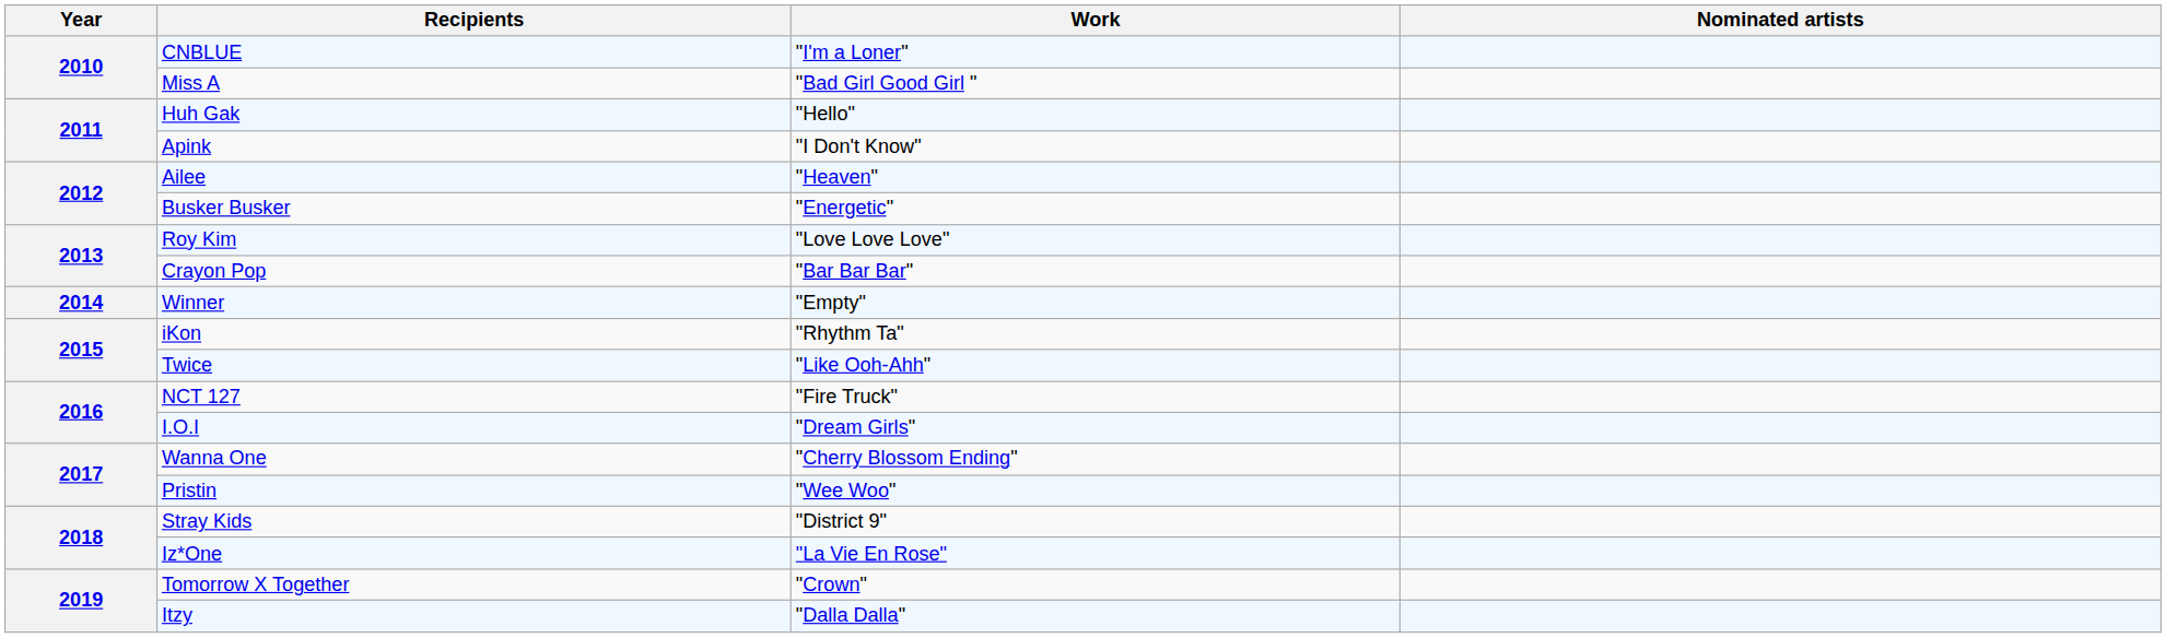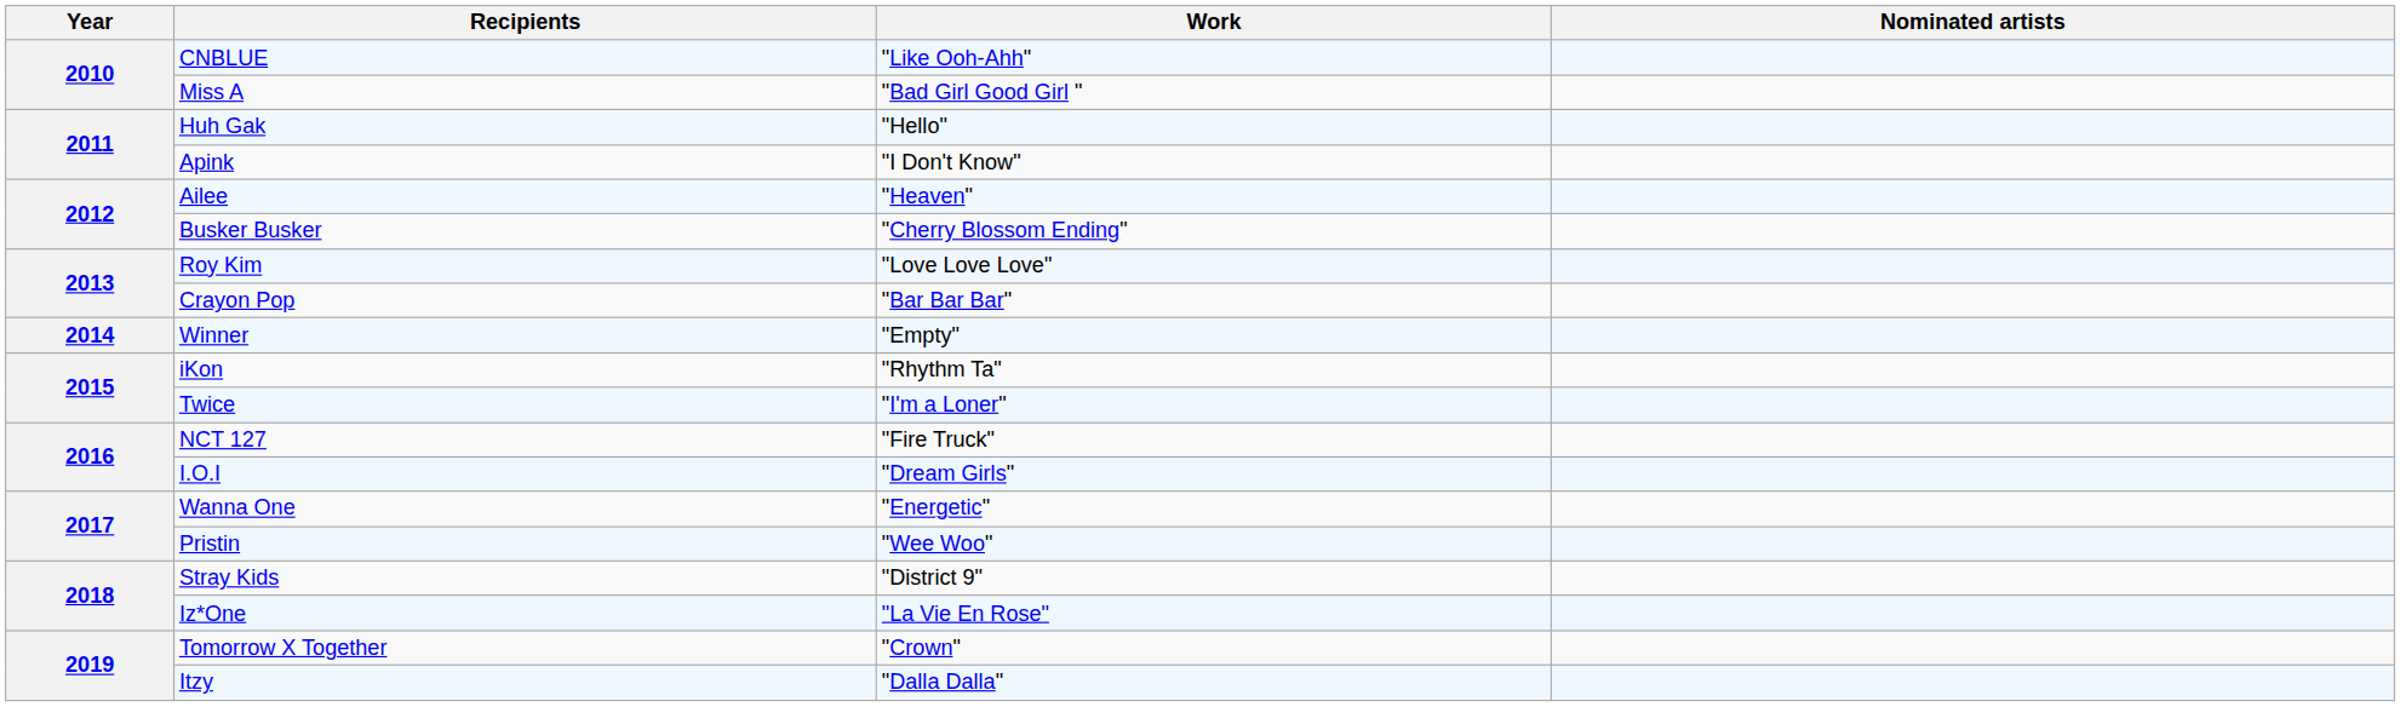CNBLUE | Work: "I'm a Loner" -> "Like Ooh-Ahh"
Busker Busker | Work: "Energetic" -> "Cherry Blossom Ending"
Twice | Work: "Like Ooh-Ahh" -> "I'm a Loner"
Wanna One | Work: "Cherry Blossom Ending" -> "Energetic"
